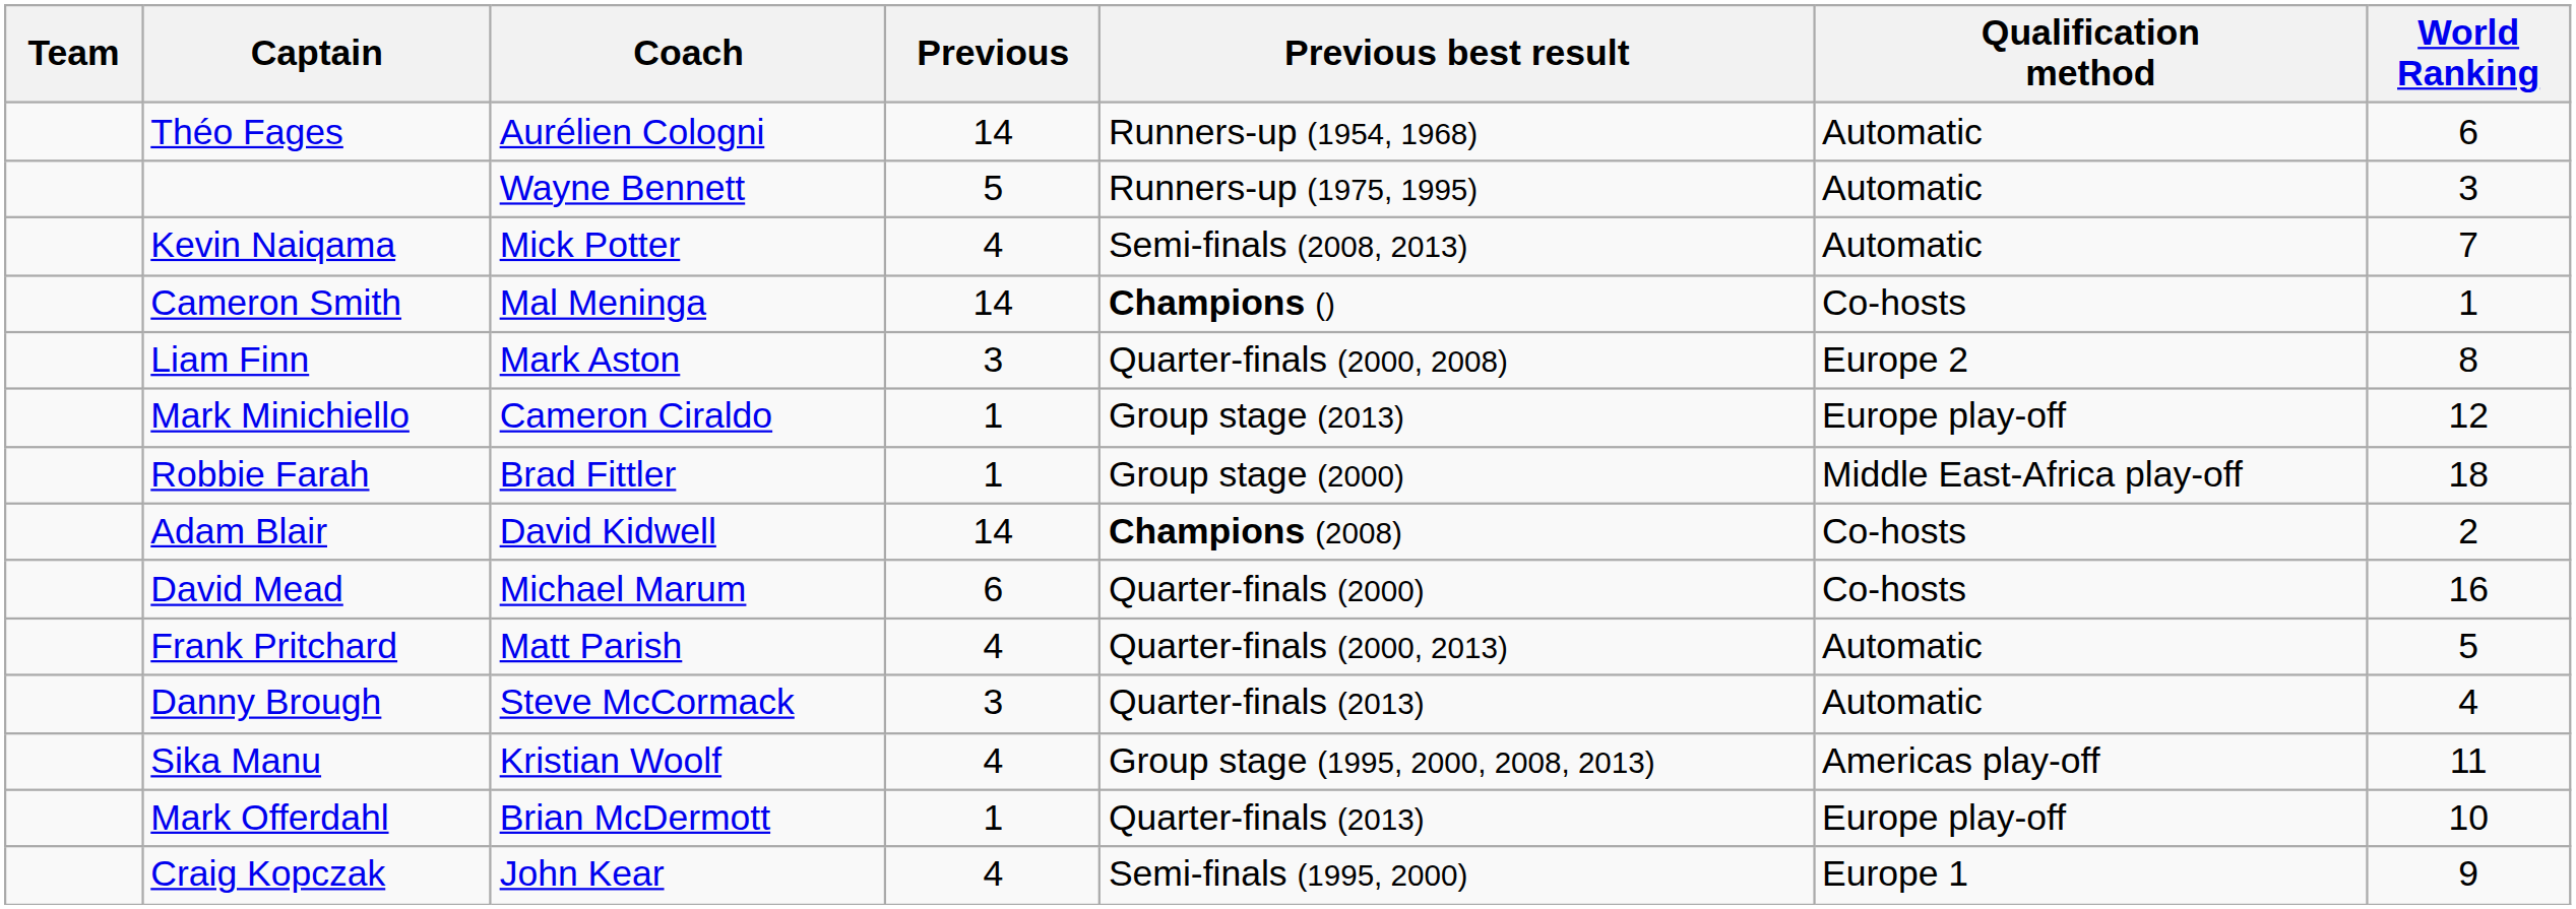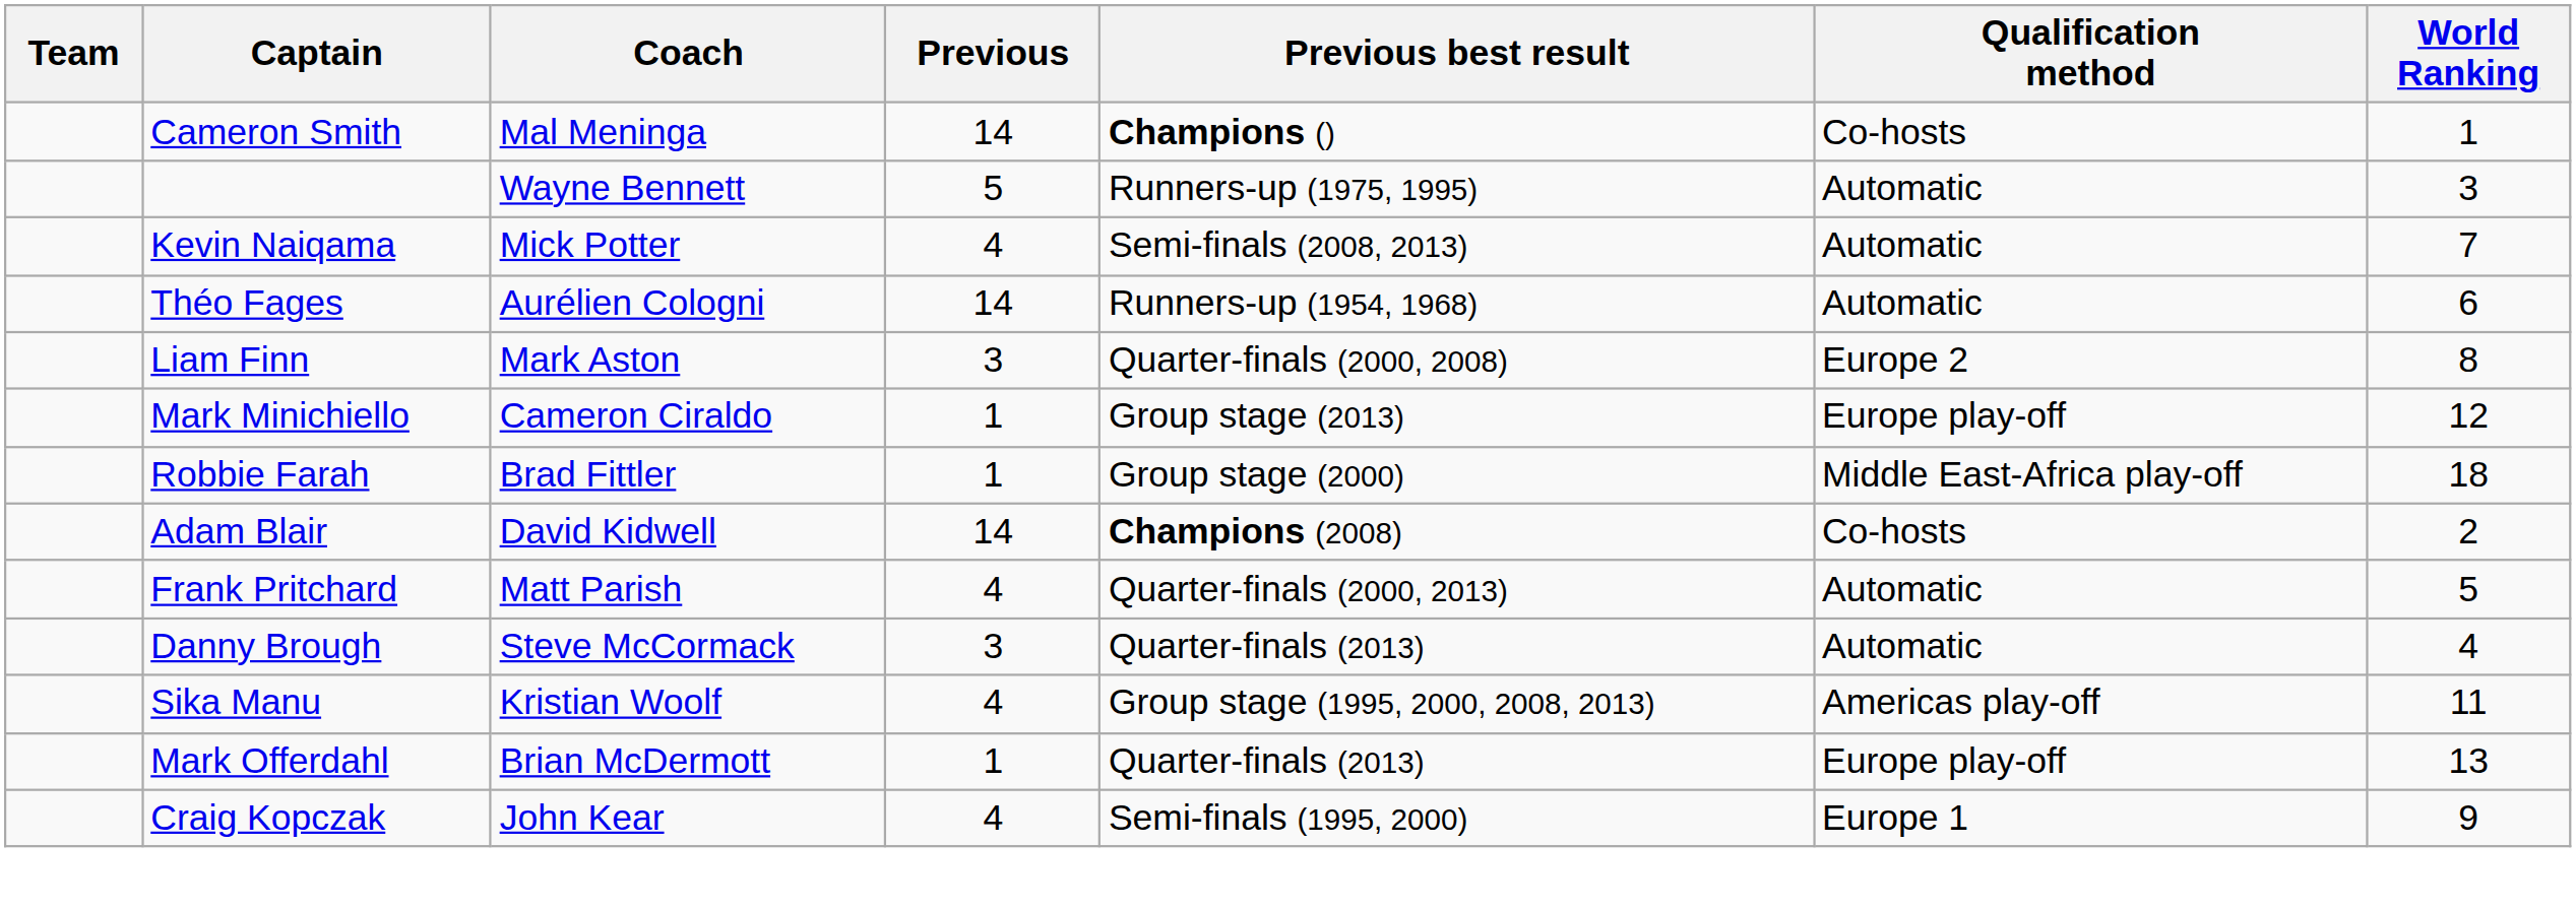rows swapped: Cameron Smith <-> Théo Fages
- row: David Mead | Michael Marum | 6 | Quarter-finals (2000) | Co-hosts | 16
Mark Offerdahl | World Ranking: 10 -> 13
